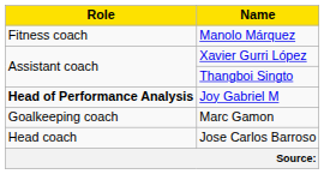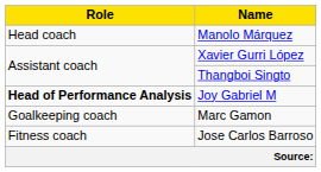Manolo Márquez | Role: Fitness coach -> Head coach
Jose Carlos Barroso | Role: Head coach -> Fitness coach
